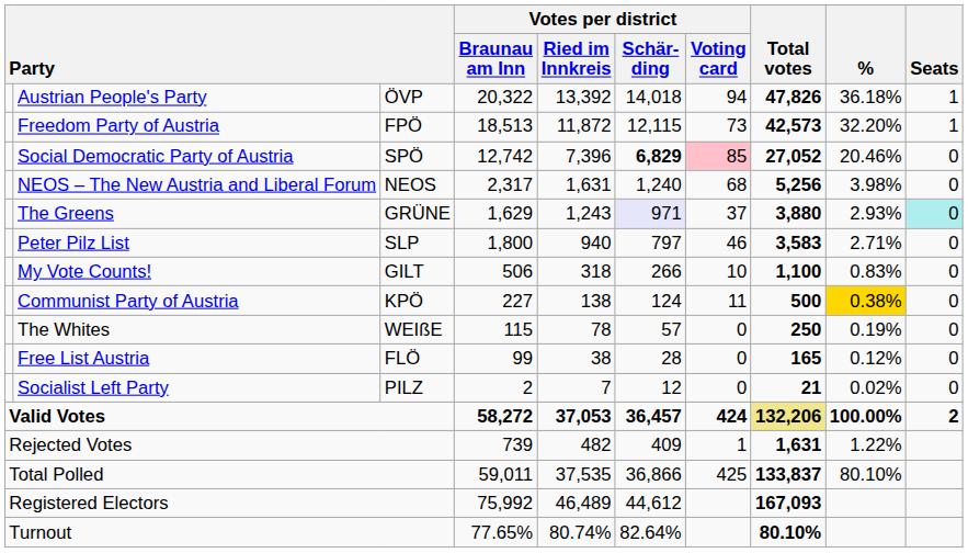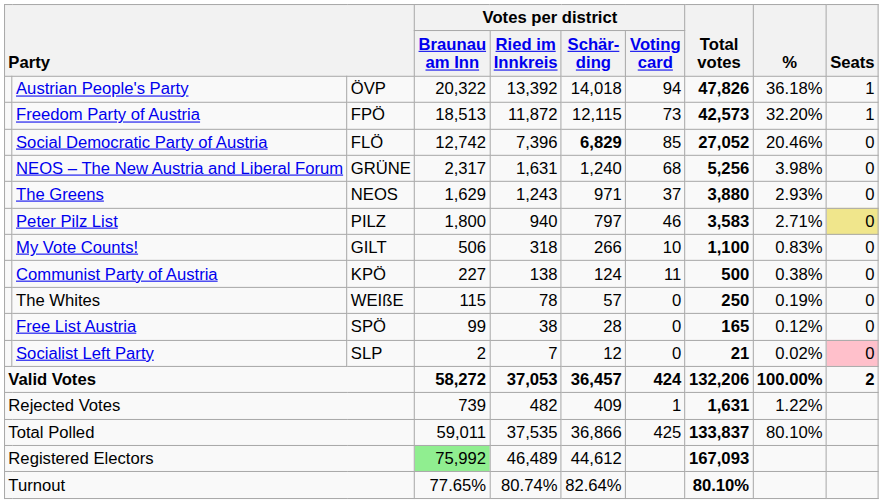Social Democratic Party of Austria | column 3: SPÖ -> FLÖ
Social Democratic Party of Austria | Votes per district / Voting card: pink background -> no background
NEOS – The New Austria and Liberal Forum | column 3: NEOS -> GRÜNE
The Greens | column 3: GRÜNE -> NEOS
The Greens | Votes per district / Schär- ding: lavender background -> no background
The Greens | Seats: paleturquoise background -> no background
Peter Pilz List | column 3: SLP -> PILZ
Peter Pilz List | Seats: no background -> khaki background
Communist Party of Austria | %: gold background -> no background
Free List Austria | column 3: FLÖ -> SPÖ
Socialist Left Party | column 3: PILZ -> SLP
Socialist Left Party | Seats: no background -> pink background
Valid Votes | Total votes: khaki background -> no background
Registered Electors | Votes per district / Braunau am Inn: no background -> lightgreen background
